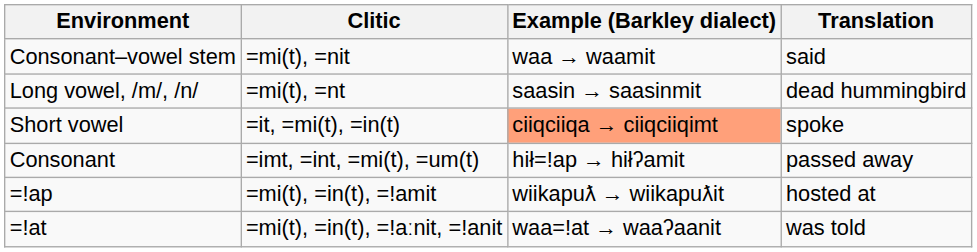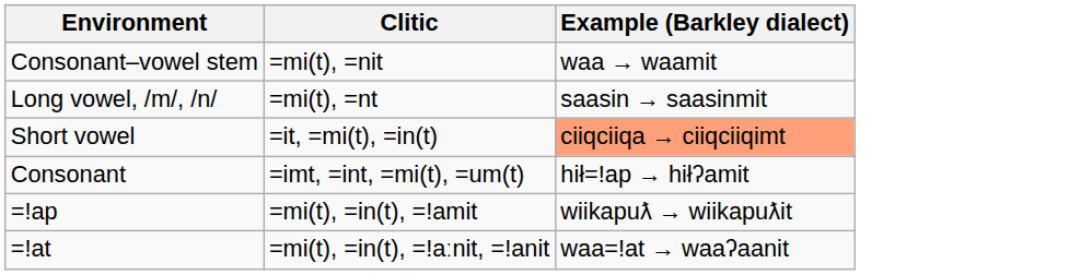- column: Translation | said | dead hummingbird | spoke | passed away | hosted at | was told
